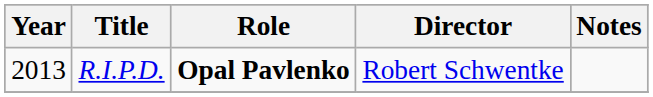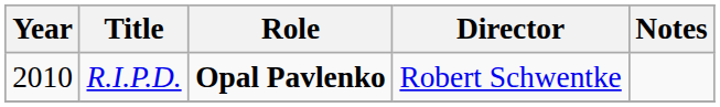R.I.P.D. | Year: 2013 -> 2010
